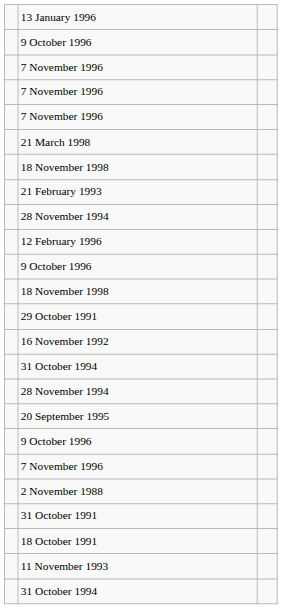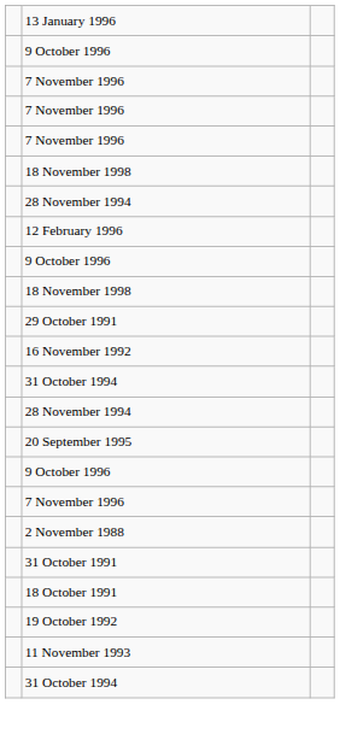- row: 21 March 1998
- row: 21 February 1993
+ row: 19 October 1992
